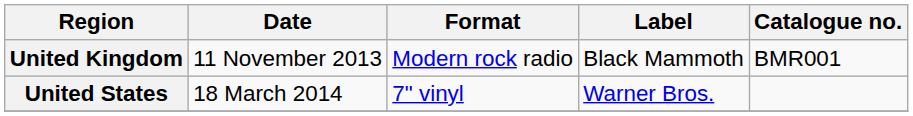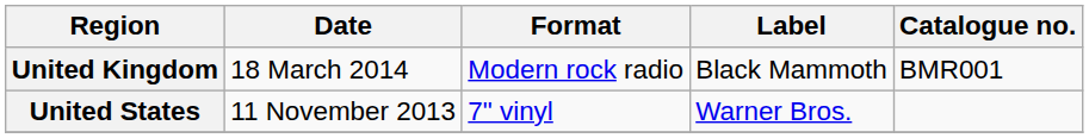United Kingdom | Date: 11 November 2013 -> 18 March 2014
United States | Date: 18 March 2014 -> 11 November 2013
